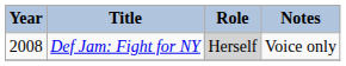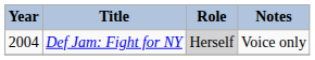Def Jam: Fight for NY | Year: 2008 -> 2004
